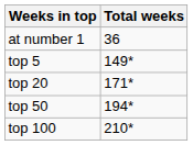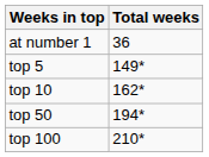+ row: top 10 | 162*
- row: top 20 | 171*
